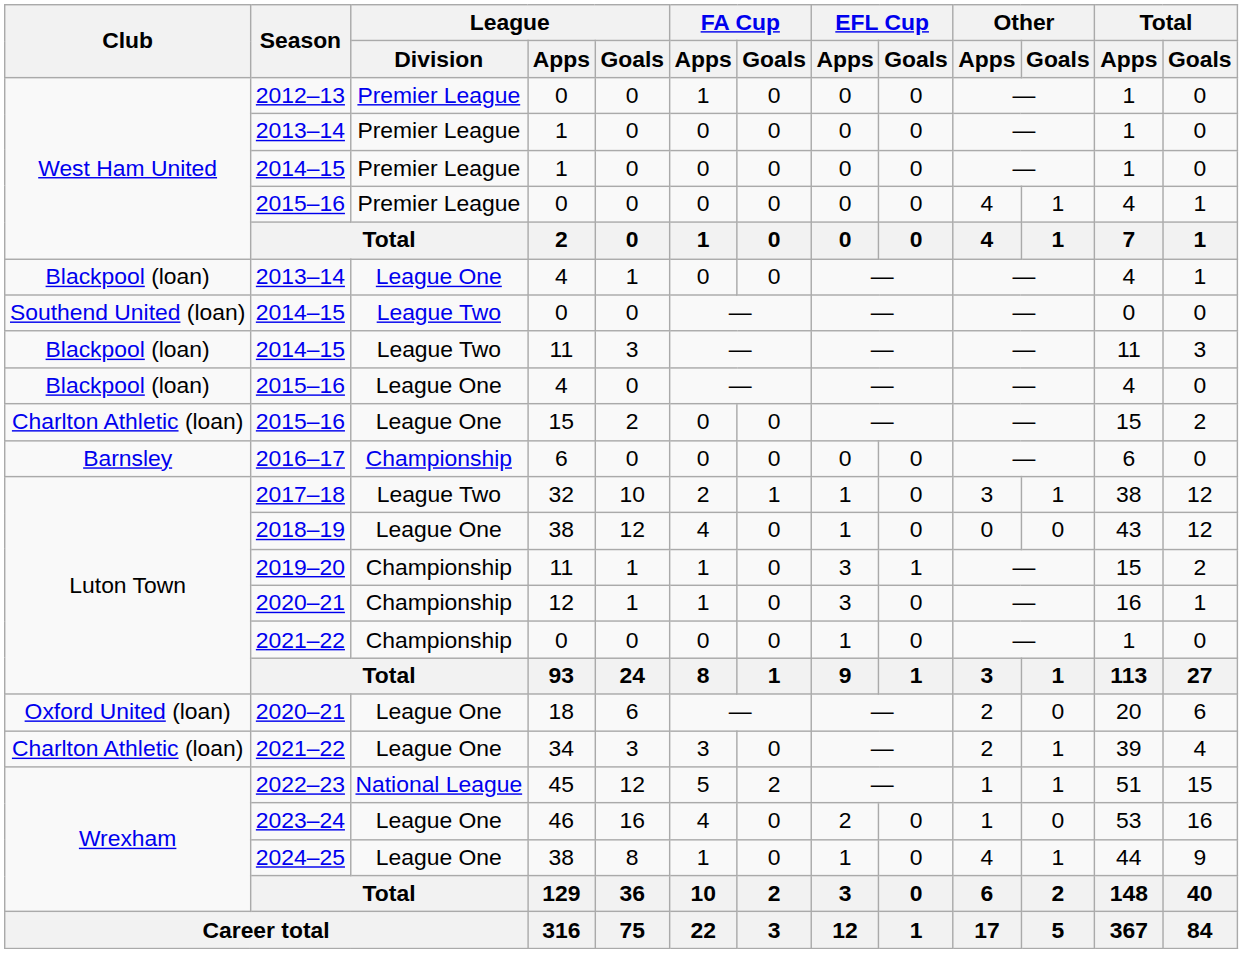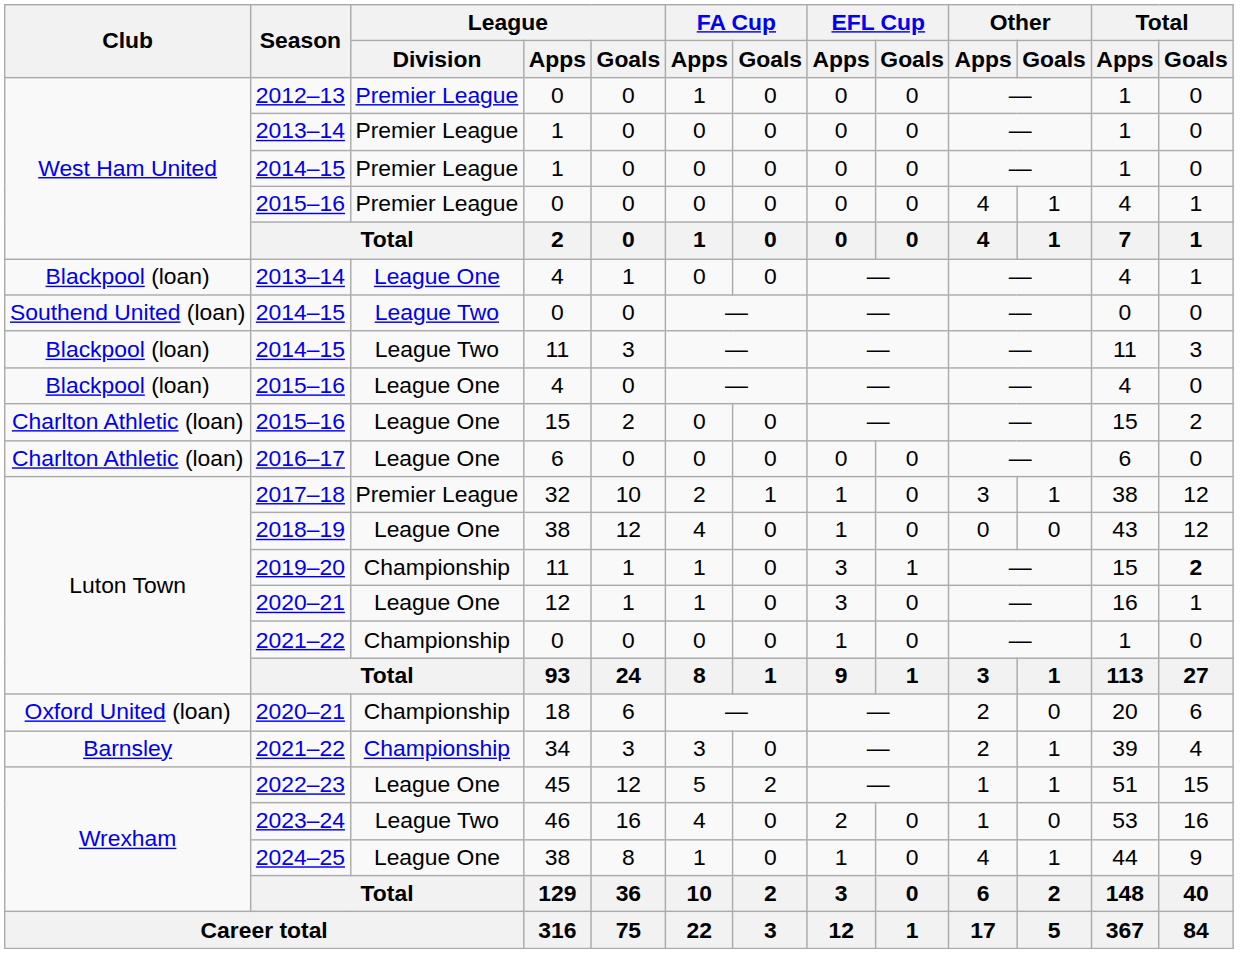2016–17 | Club: Barnsley -> Charlton Athletic (loan)
2016–17 | League / Division: Championship -> League One
2017–18 | League / Division: League Two -> Premier League
2019–20 | Total / Goals: normal -> bold
2020–21 / 12 | League / Division: Championship -> League One
2020–21 / 18 | League / Division: League One -> Championship
2021–22 / 34 | Club: Charlton Athletic (loan) -> Barnsley
2021–22 / 34 | League / Division: League One -> Championship
2022–23 | League / Division: National League -> League One
2023–24 | League / Division: League One -> League Two
